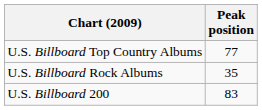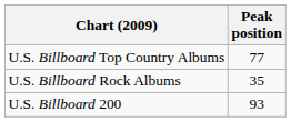U.S. Billboard 200 | Peak position: 83 -> 93
